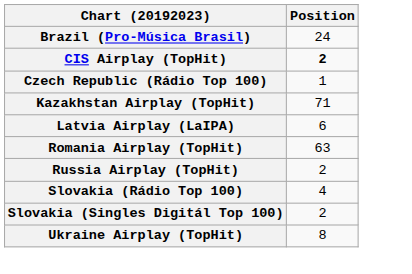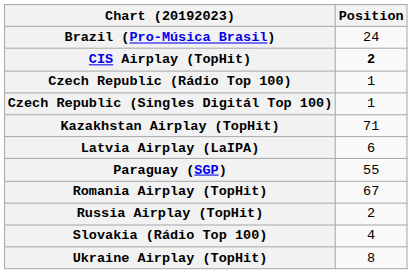+ row: Czech Republic (Singles Digitál Top 100) | 1
+ row: Paraguay (SGP) | 55
Romania Airplay (TopHit) | Position: 63 -> 67
- row: Slovakia (Singles Digitál Top 100) | 2
